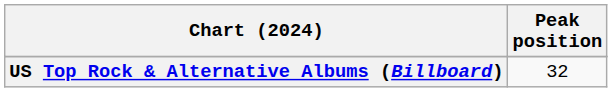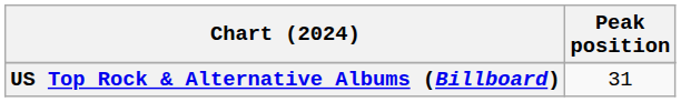US Top Rock & Alternative Albums (Billboard) | Peak position: 32 -> 31
